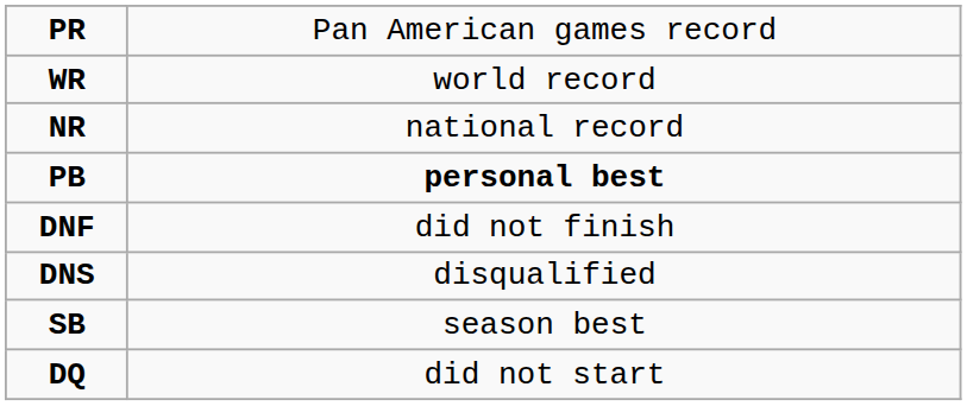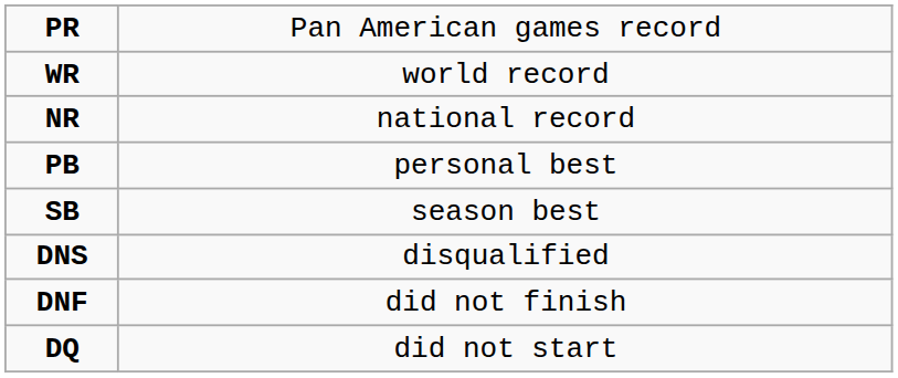PB | column 2: bold -> normal
rows swapped: SB <-> DNF
